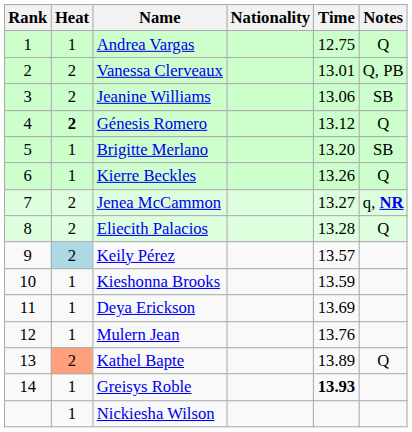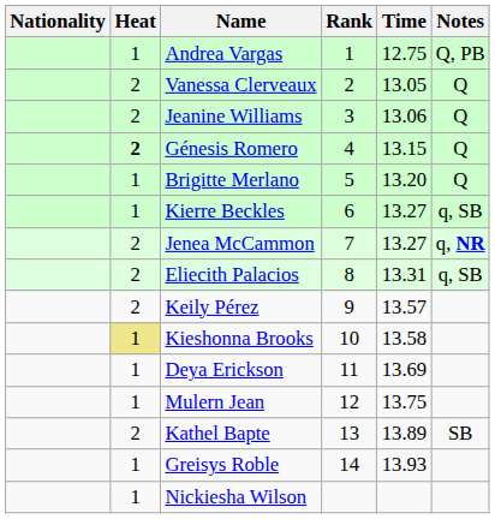columns swapped: Rank <-> Nationality
Andrea Vargas | Notes: Q -> Q, PB
Vanessa Clerveaux | Time: 13.01 -> 13.05
Vanessa Clerveaux | Notes: Q, PB -> Q
Jeanine Williams | Notes: SB -> Q
Génesis Romero | Time: 13.12 -> 13.15
Brigitte Merlano | Notes: SB -> Q
Kierre Beckles | Time: 13.26 -> 13.27
Kierre Beckles | Notes: Q -> q, SB
Eliecith Palacios | Time: 13.28 -> 13.31
Eliecith Palacios | Notes: Q -> q, SB
Keily Pérez | Heat: lightblue background -> no background
Kieshonna Brooks | Heat: no background -> khaki background
Kieshonna Brooks | Time: 13.59 -> 13.58
Mulern Jean | Time: 13.76 -> 13.75
Kathel Bapte | Heat: lightsalmon background -> no background
Kathel Bapte | Notes: Q -> SB
Greisys Roble | Time: bold -> normal
